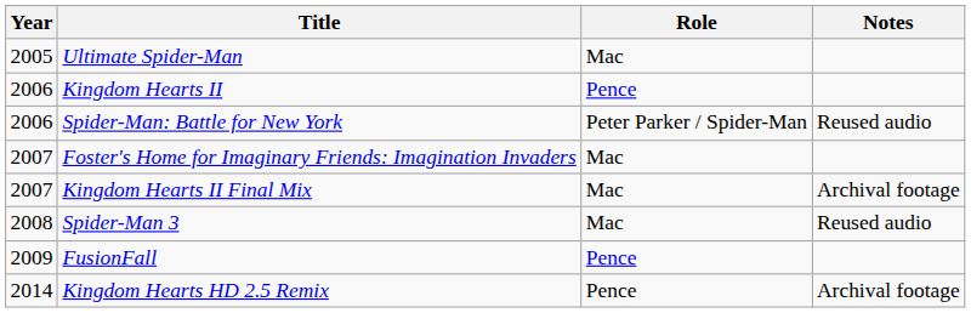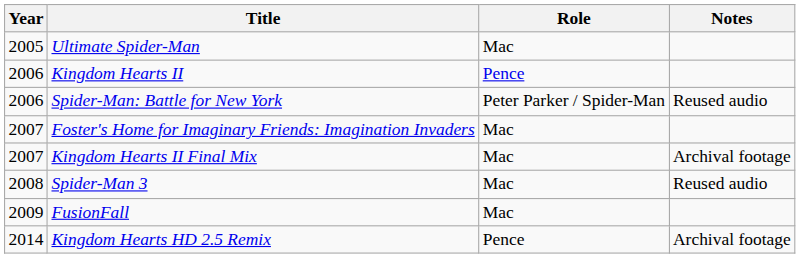FusionFall | Role: Pence -> Mac
